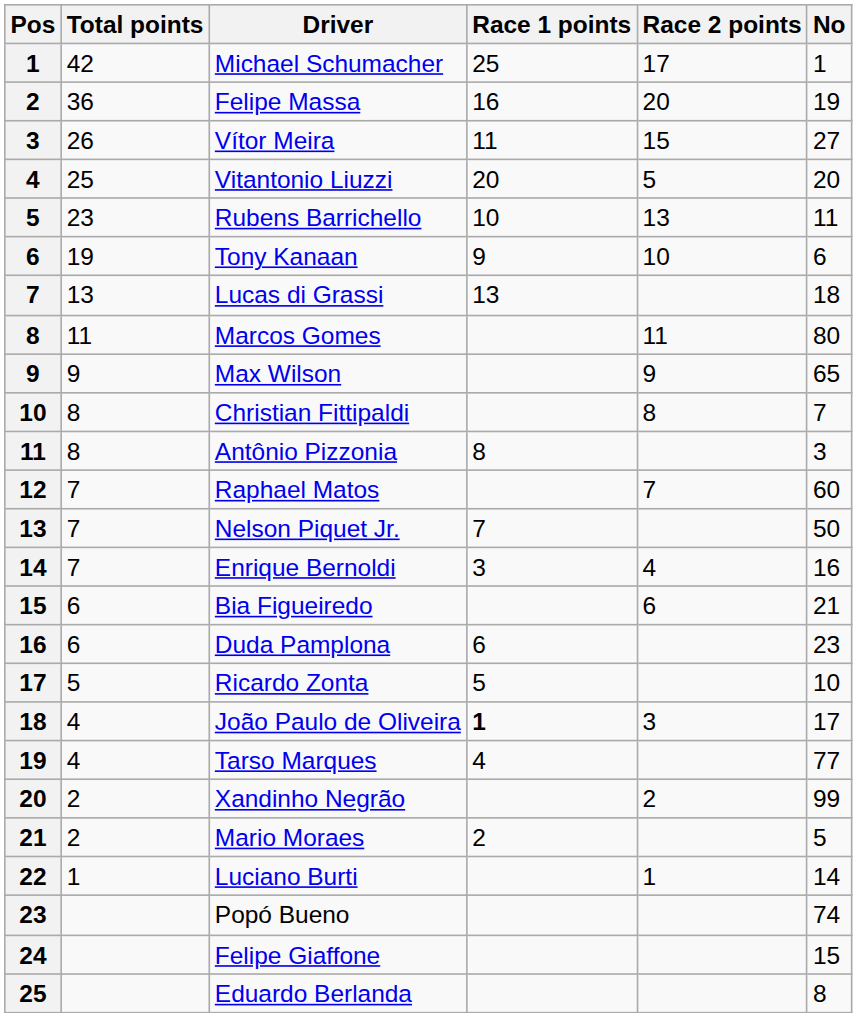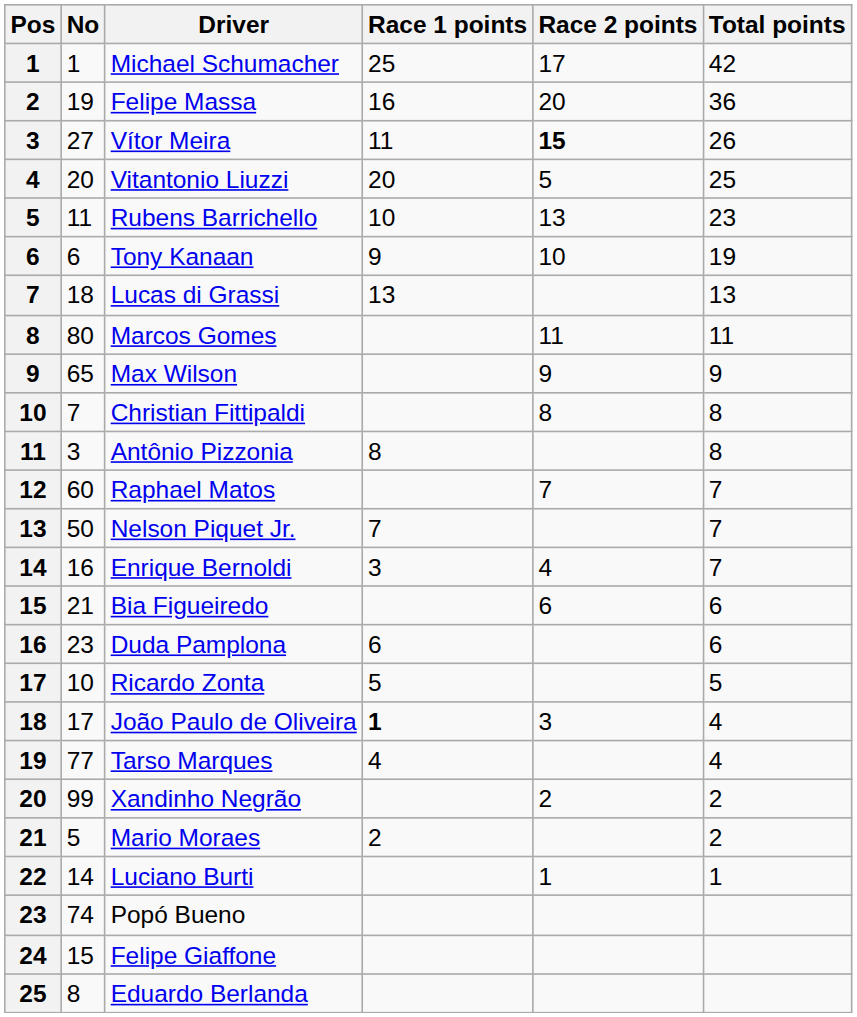columns swapped: No <-> Total points
Vítor Meira | Race 2 points: normal -> bold
